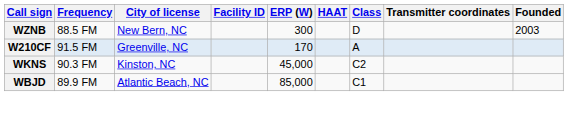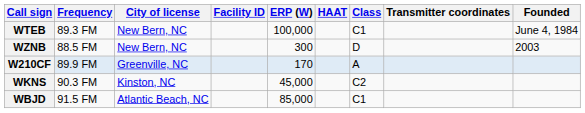+ row: WTEB | 89.3 FM | New Bern, NC | 100,000 | C1 | June 4, 1984
W210CF | Frequency: 91.5 FM -> 89.9 FM
WBJD | Frequency: 89.9 FM -> 91.5 FM
